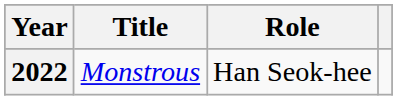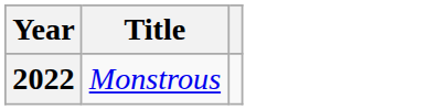- column: Role | Han Seok-hee
